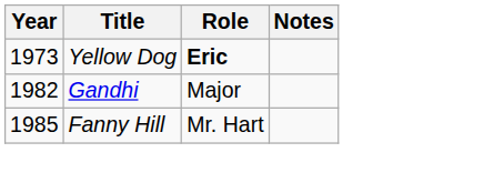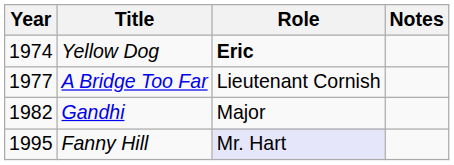Yellow Dog | Year: 1973 -> 1974
+ row: 1977 | A Bridge Too Far | Lieutenant Cornish
Fanny Hill | Year: 1985 -> 1995
Fanny Hill | Role: no background -> lavender background
